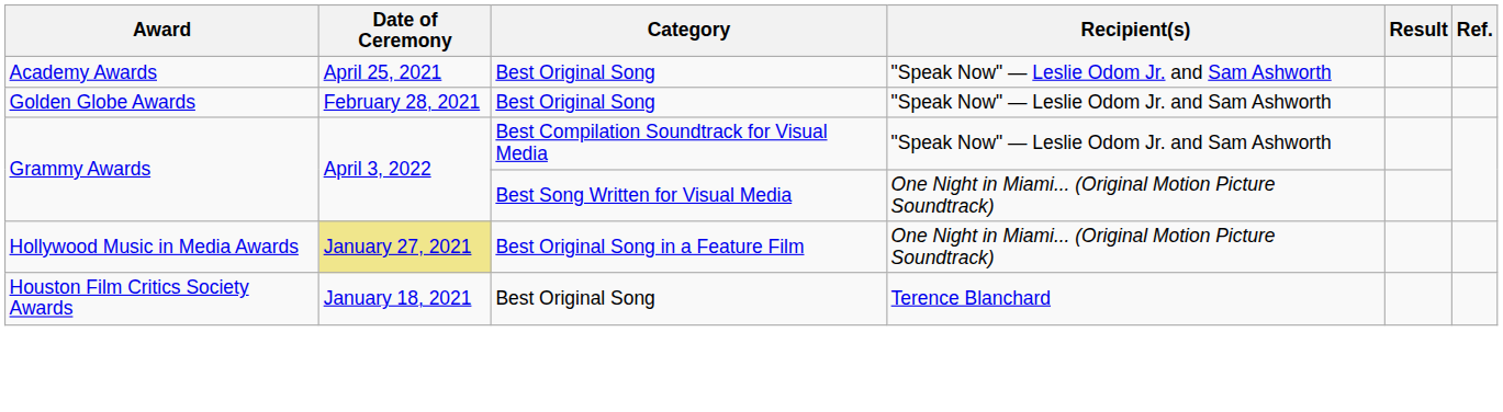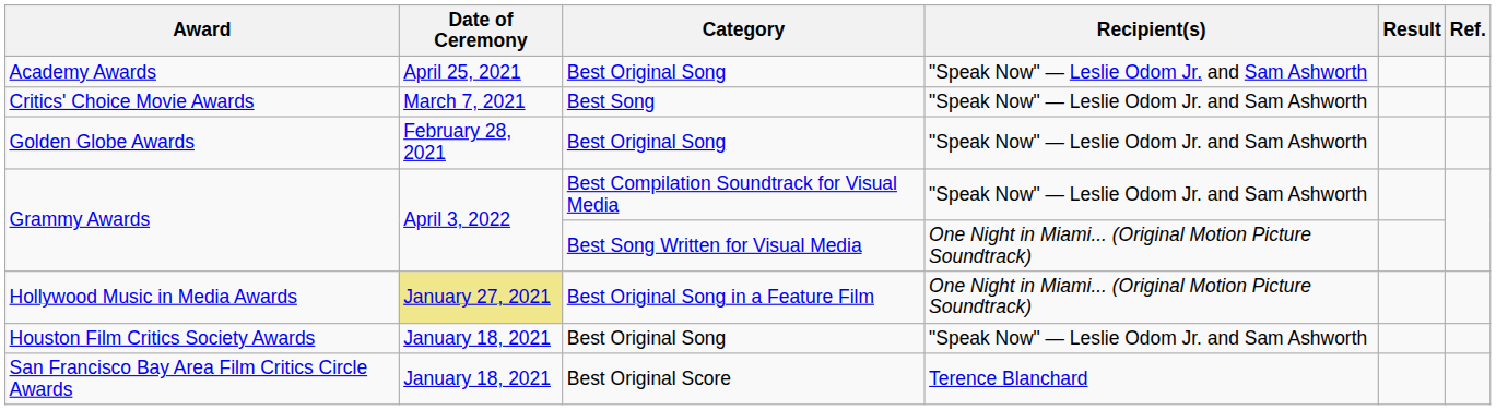+ row: Critics' Choice Movie Awards | March 7, 2021 | Best Song | "Speak Now" — Leslie Odom Jr. and Sam Ashworth
Houston Film Critics Society Awards | Recipient(s): Terence Blanchard -> "Speak Now" — Leslie Odom Jr. and Sam Ashworth
+ row: San Francisco Bay Area Film Critics Circle Awards | January 18, 2021 | Best Original Score | Terence Blanchard
